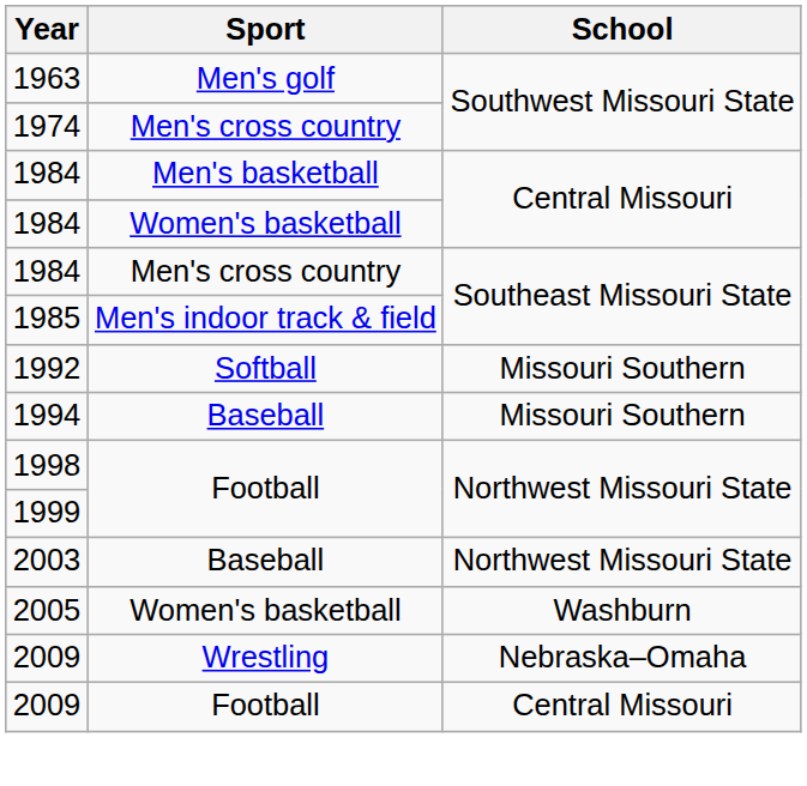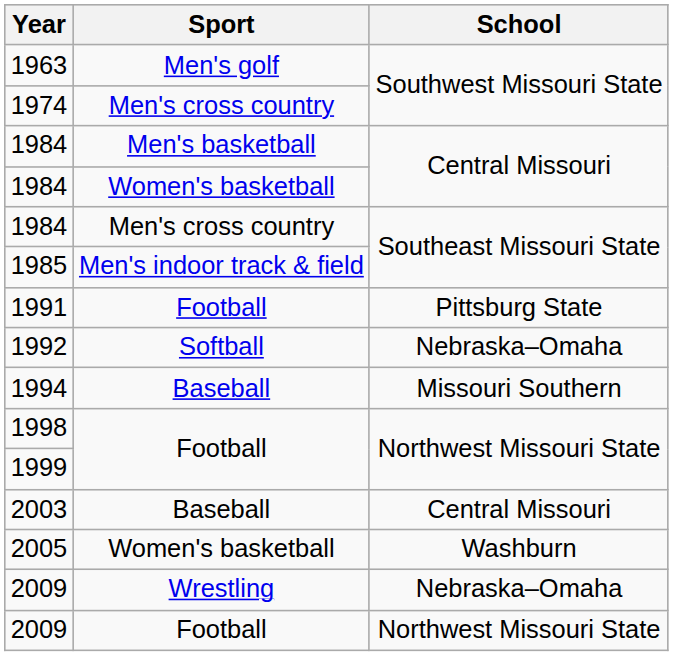+ row: 1991 | Football | Pittsburg State
1992 | School: Missouri Southern -> Nebraska–Omaha
2003 | School: Northwest Missouri State -> Central Missouri
2009 / Football | School: Central Missouri -> Northwest Missouri State
